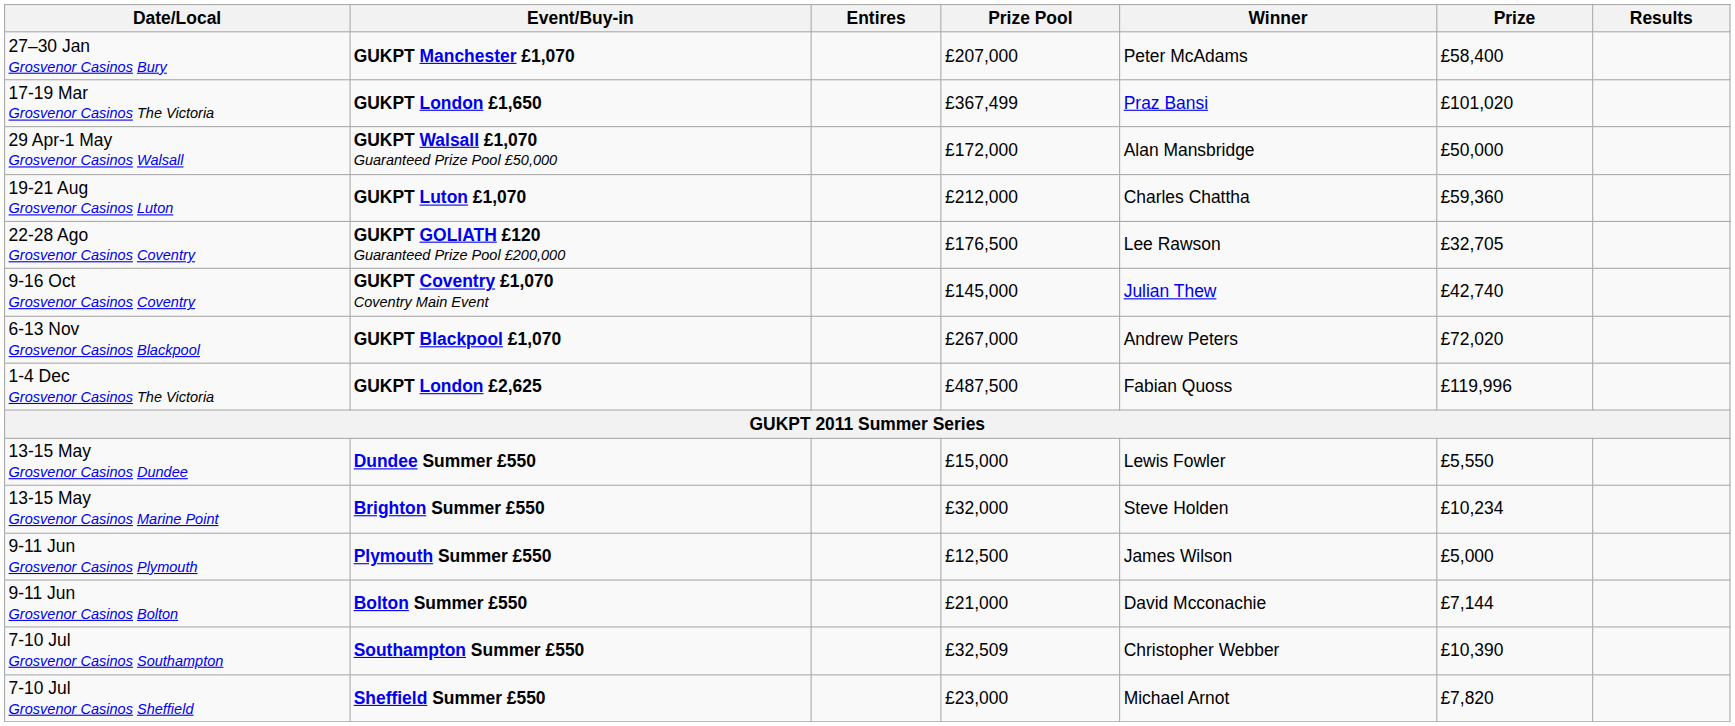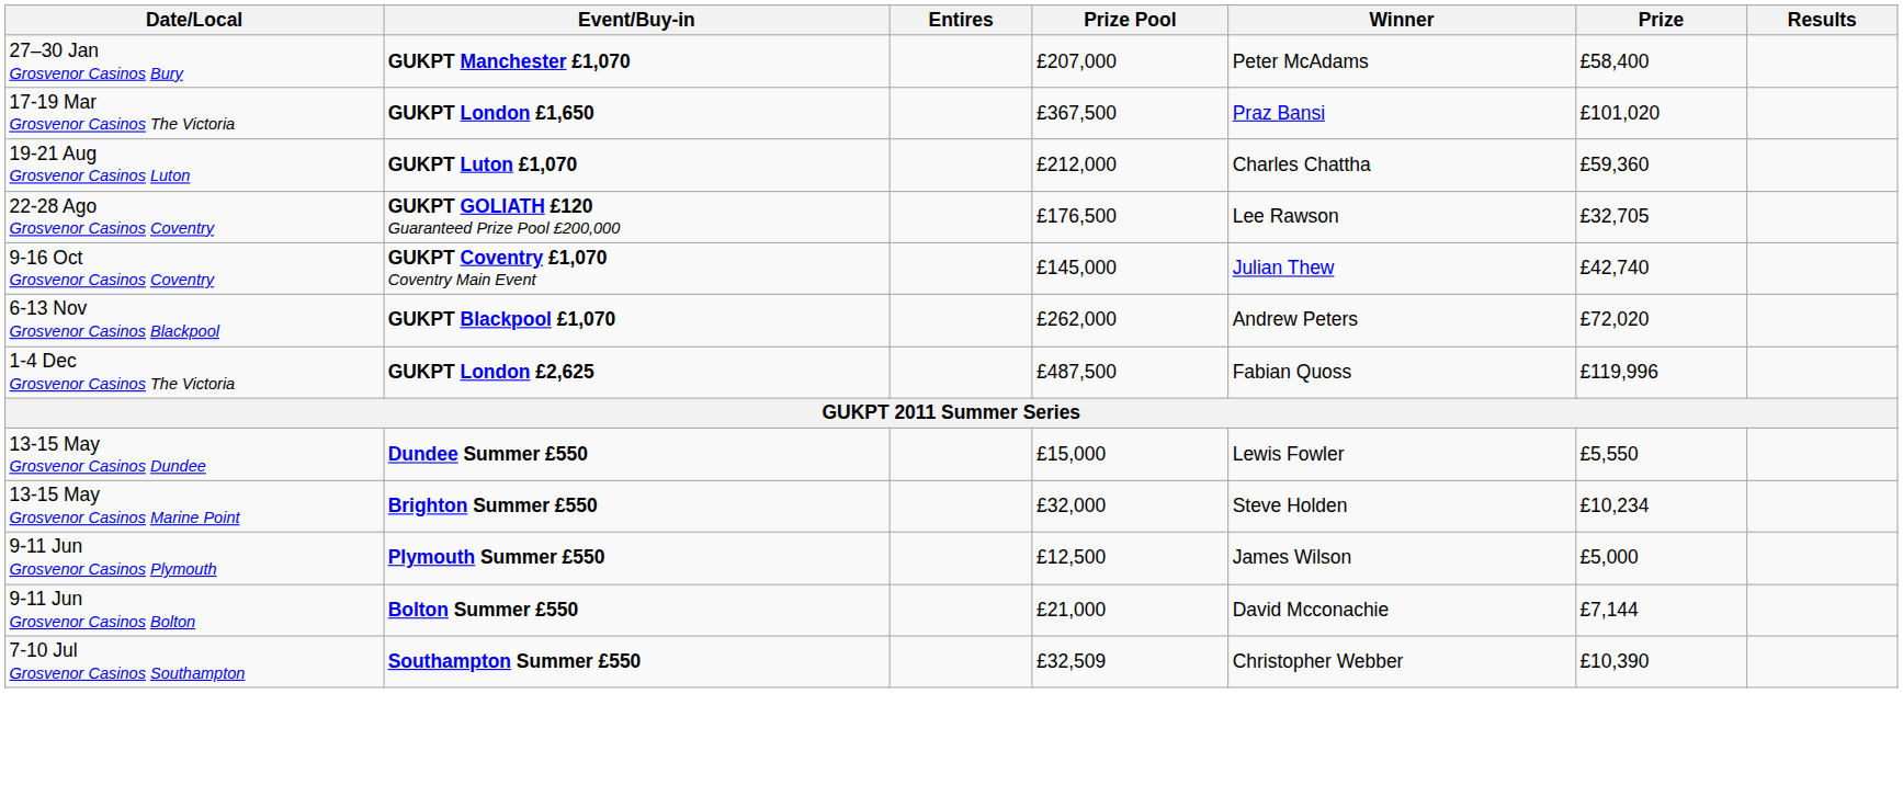17-19 Mar Grosvenor Casinos The Victoria | Prize Pool: £367,499 -> £367,500
- row: 29 Apr-1 May Grosvenor Casinos Walsall | GUKPT Walsall £1,070 Guaranteed Prize Pool £50,000 | £172,000 | Alan Mansbridge | £50,000
6-13 Nov Grosvenor Casinos Blackpool | Prize Pool: £267,000 -> £262,000
- row: 7-10 Jul Grosvenor Casinos Sheffield | Sheffield Summer £550 | £23,000 | Michael Arnot | £7,820
